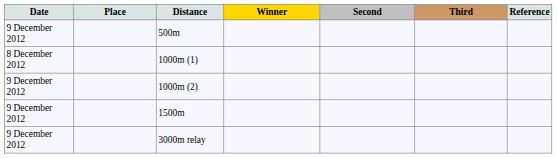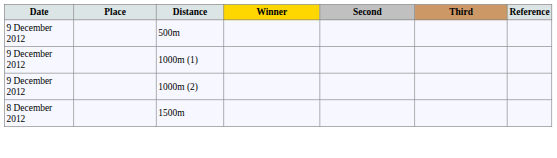1000m (1) | Date: 8 December 2012 -> 9 December 2012
1500m | Date: 9 December 2012 -> 8 December 2012
- row: 9 December 2012 | 3000m relay
